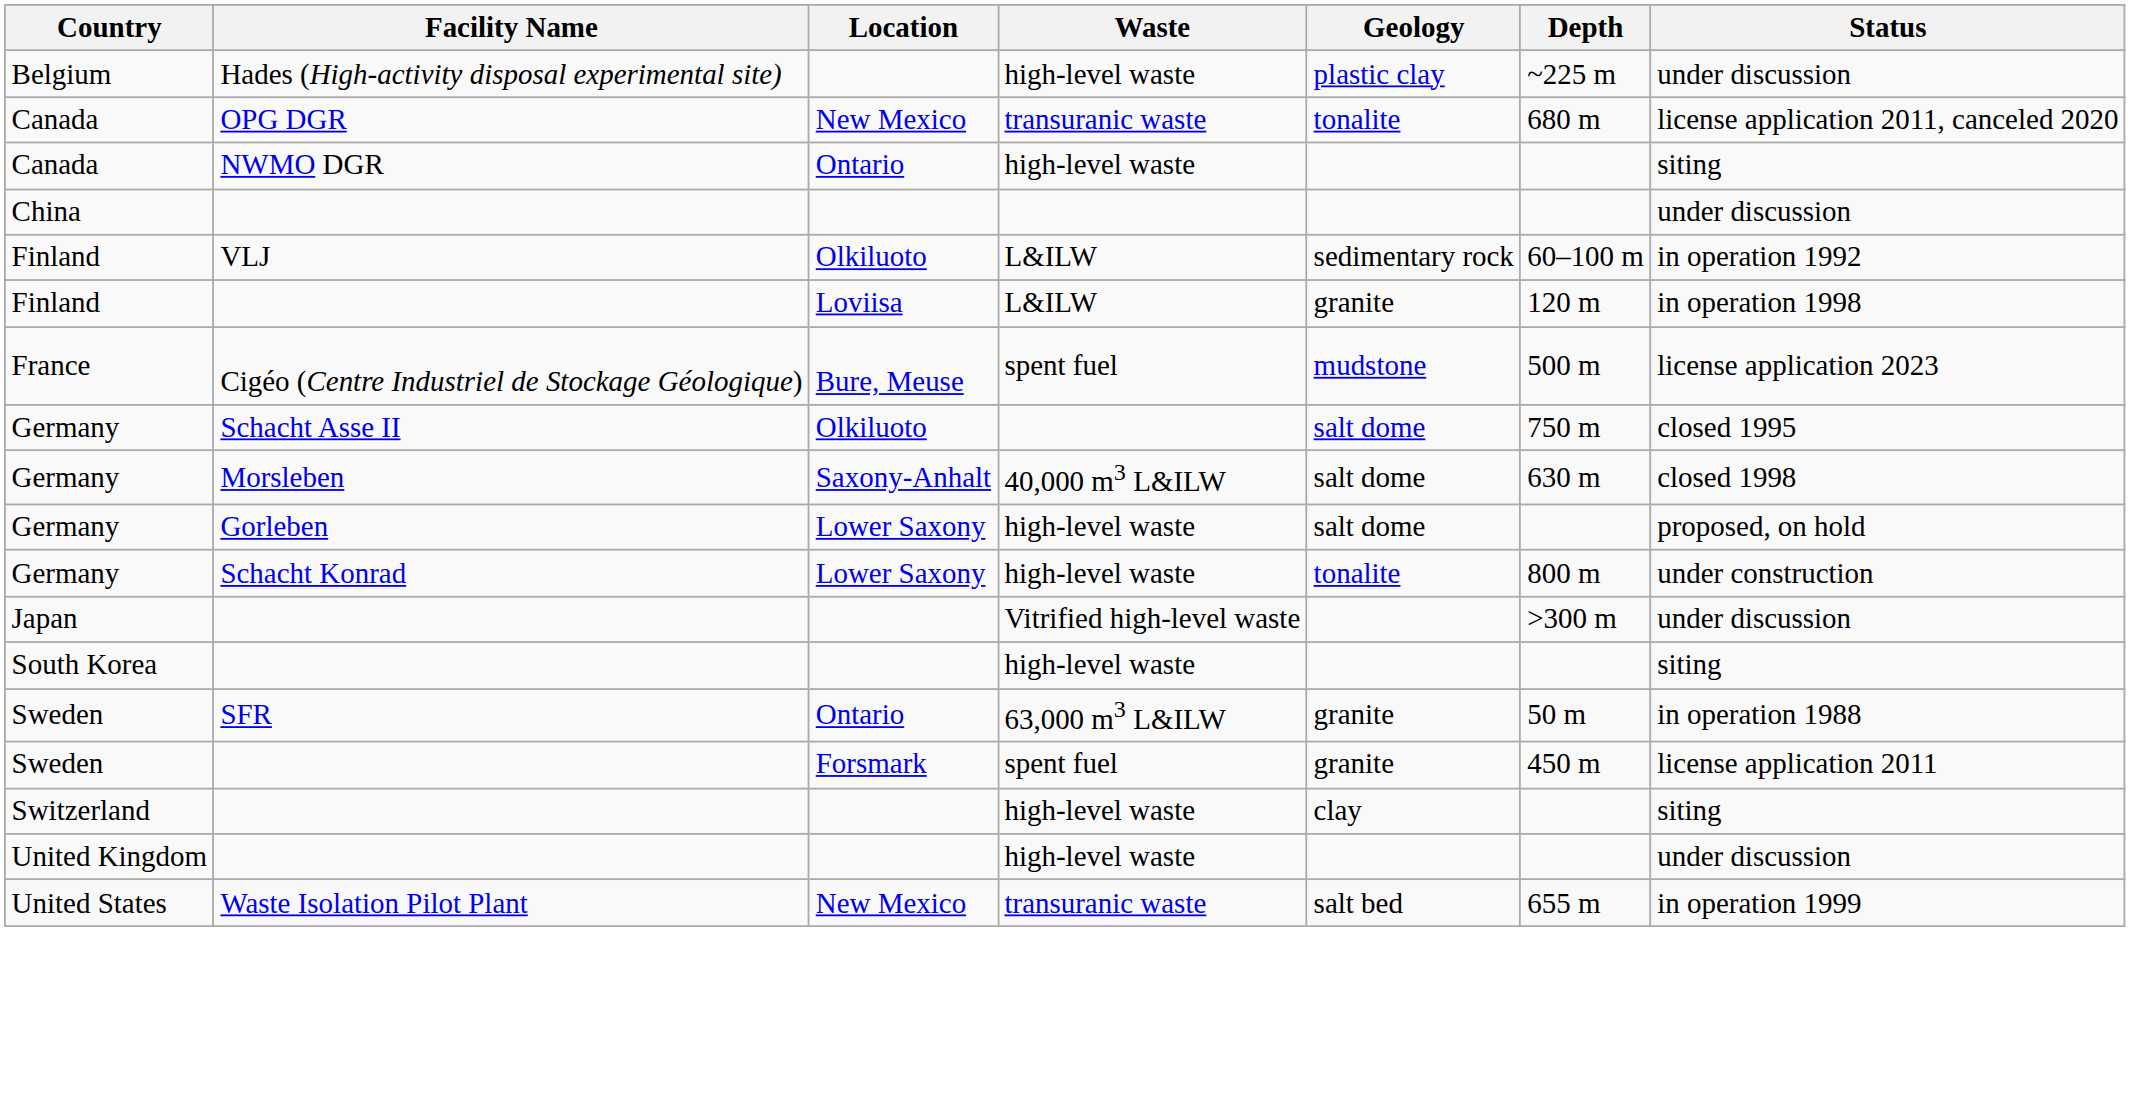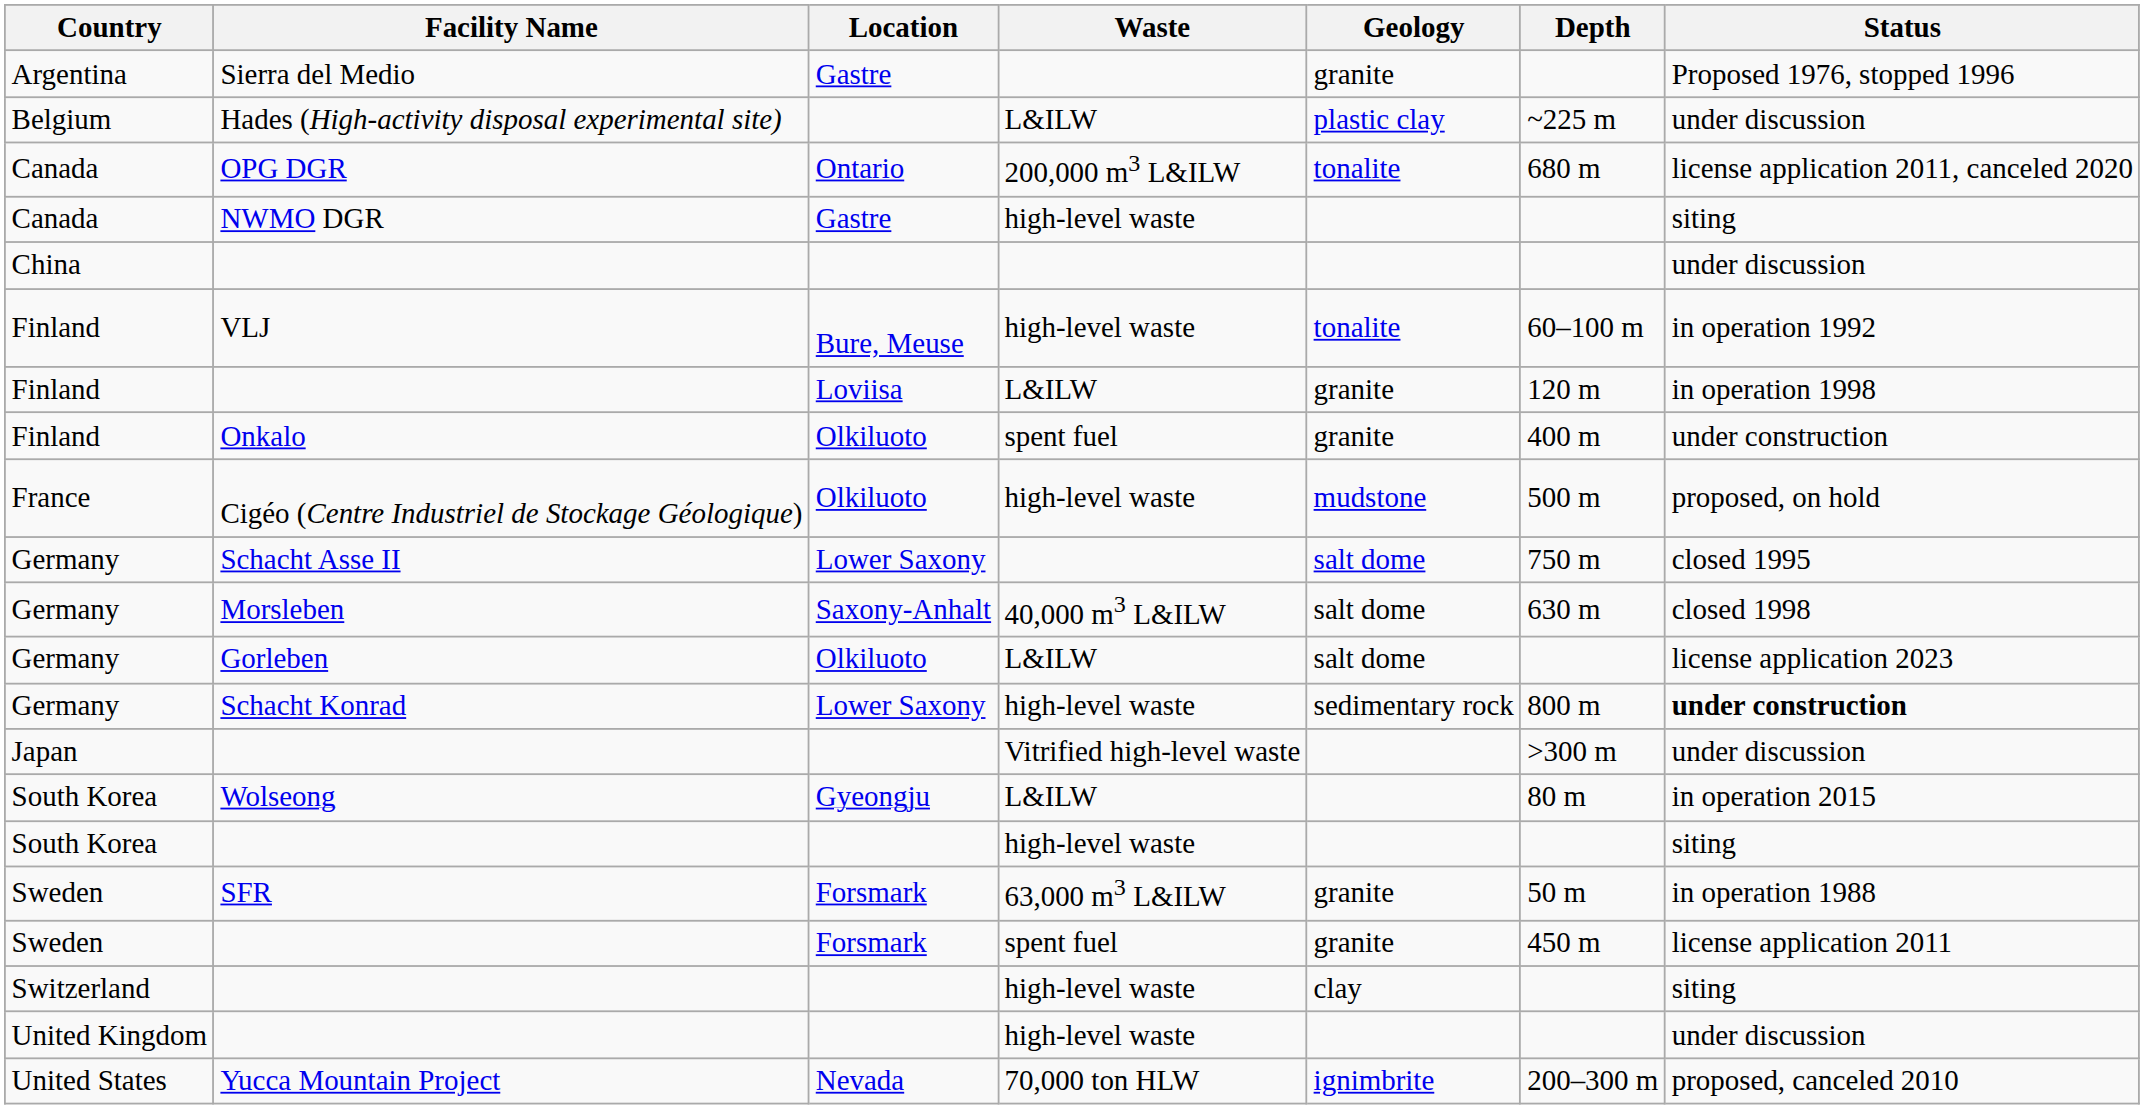+ row: Argentina | Sierra del Medio | Gastre | granite | Proposed 1976, stopped 1996
Hades (High-activity disposal experimental site) | Waste: high-level waste -> L&ILW
OPG DGR | Location: New Mexico -> Ontario
OPG DGR | Waste: transuranic waste -> 200,000 m3 L&ILW
NWMO DGR | Location: Ontario -> Gastre
VLJ | Location: Olkiluoto -> Bure, Meuse
VLJ | Waste: L&ILW -> high-level waste
VLJ | Geology: sedimentary rock -> tonalite
+ row: Finland | Onkalo | Olkiluoto | spent fuel | granite | 400 m | under construction
Cigéo (Centre Industriel de Stockage Géologique) | Location: Bure, Meuse -> Olkiluoto
Cigéo (Centre Industriel de Stockage Géologique) | Waste: spent fuel -> high-level waste
Cigéo (Centre Industriel de Stockage Géologique) | Status: license application 2023 -> proposed, on hold
Schacht Asse II | Location: Olkiluoto -> Lower Saxony
Gorleben | Location: Lower Saxony -> Olkiluoto
Gorleben | Waste: high-level waste -> L&ILW
Gorleben | Status: proposed, on hold -> license application 2023
Schacht Konrad | Geology: tonalite -> sedimentary rock
Schacht Konrad | Status: normal -> bold
+ row: South Korea | Wolseong | Gyeongju | L&ILW | 80 m | in operation 2015
SFR | Location: Ontario -> Forsmark
- row: United States | Waste Isolation Pilot Plant | New Mexico | transuranic waste | salt bed | 655 m | in operation 1999
+ row: United States | Yucca Mountain Project | Nevada | 70,000 ton HLW | ignimbrite | 200–300 m | proposed, canceled 2010
